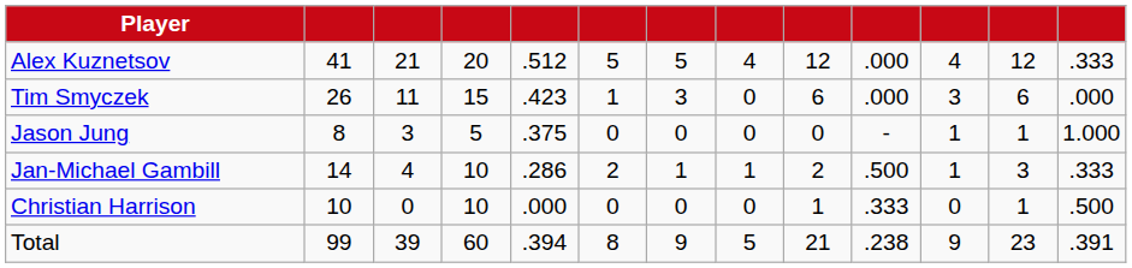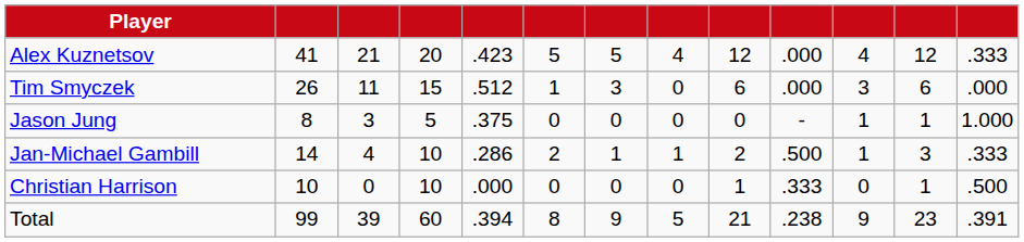Alex Kuznetsov | column 5: .512 -> .423
Tim Smyczek | column 5: .423 -> .512
